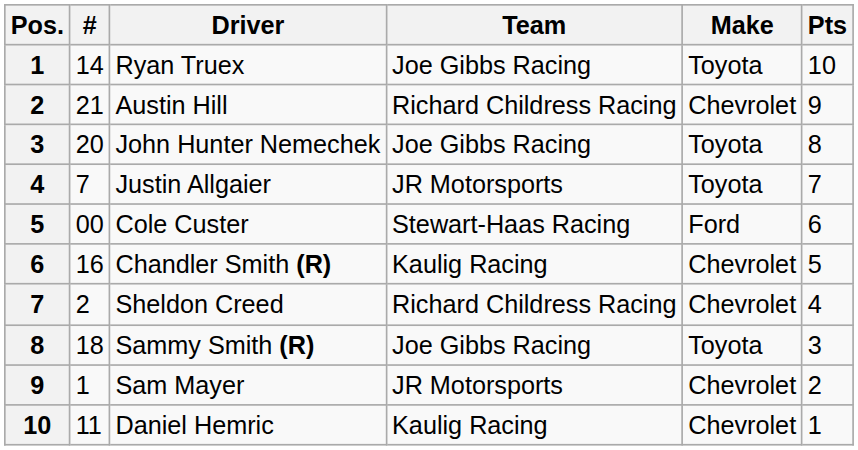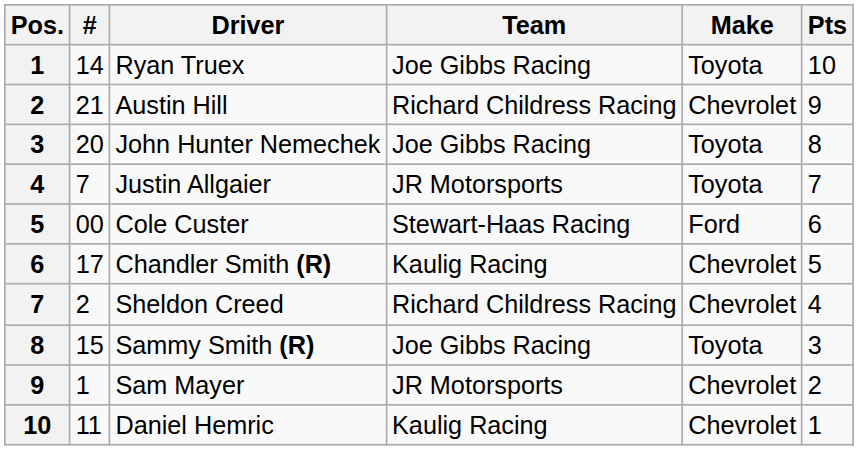Chandler Smith (R) | #: 16 -> 17
Sammy Smith (R) | #: 18 -> 15
